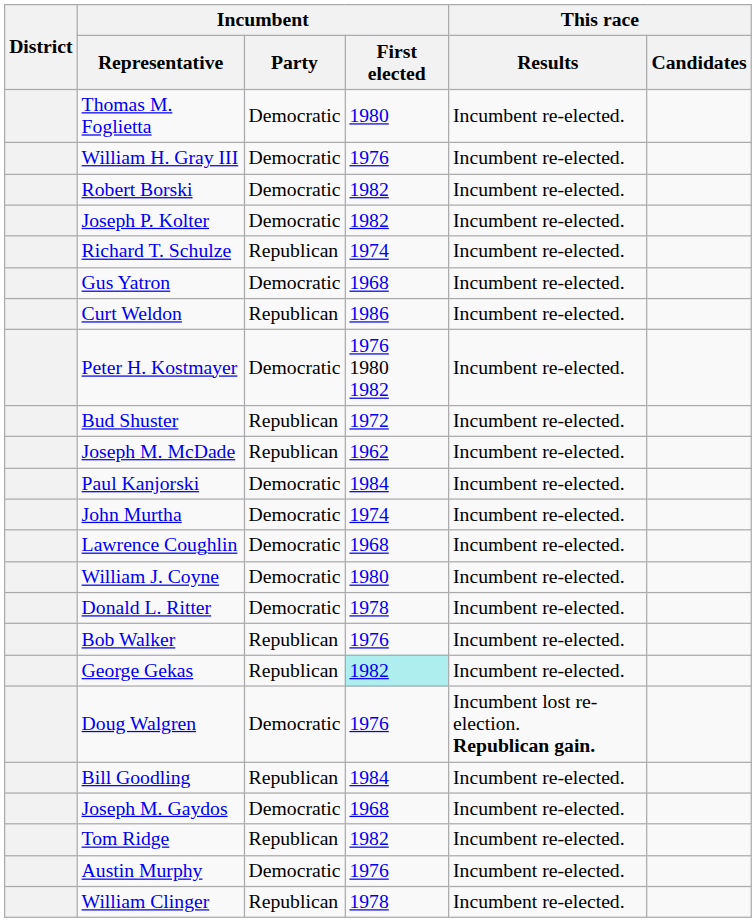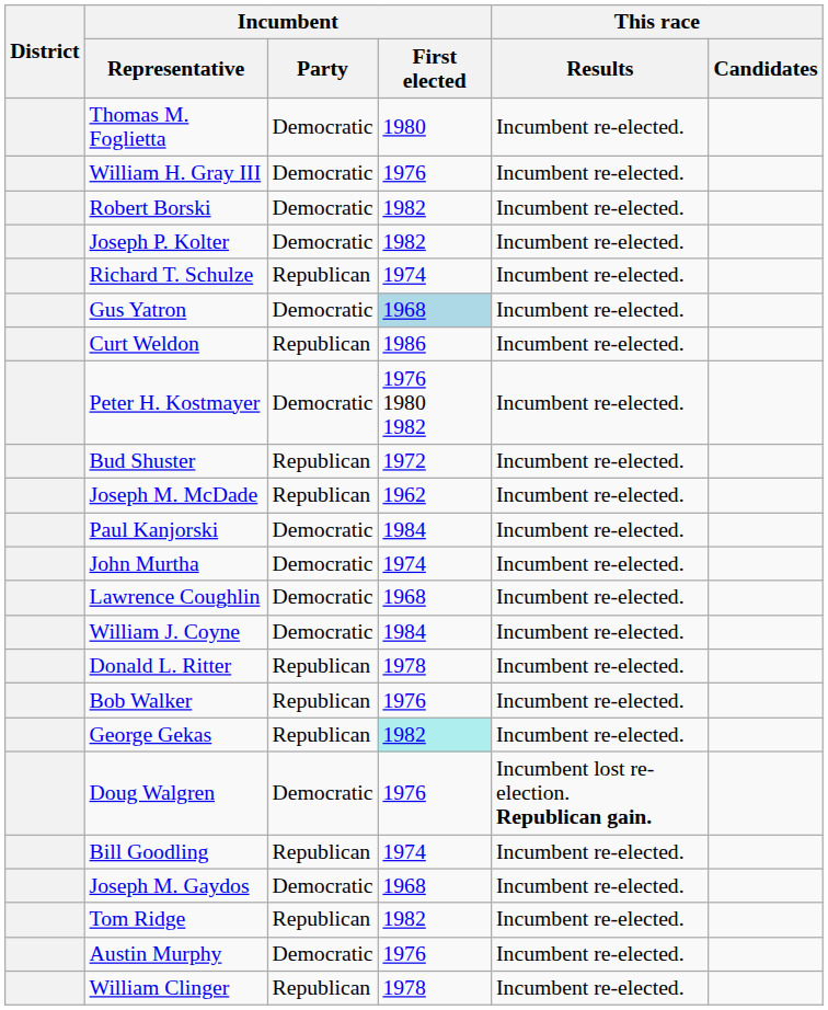Gus Yatron | Incumbent / First elected: no background -> lightblue background
William J. Coyne | Incumbent / First elected: 1980 -> 1984
Donald L. Ritter | Incumbent / Party: Democratic -> Republican
Bill Goodling | Incumbent / First elected: 1984 -> 1974
